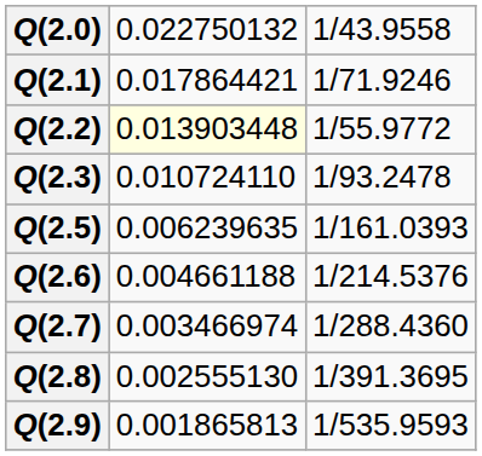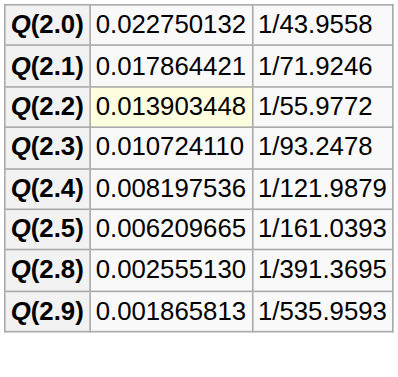+ row: Q(2.4) | 0.008197536 | 1/121.9879
Q(2.5) | column 2: 0.006239635 -> 0.006209665
- row: Q(2.6) | 0.004661188 | 1/214.5376
- row: Q(2.7) | 0.003466974 | 1/288.4360
